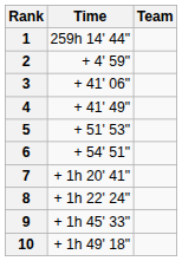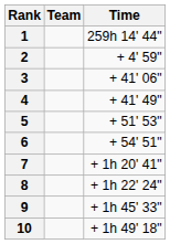columns swapped: Team <-> Time
